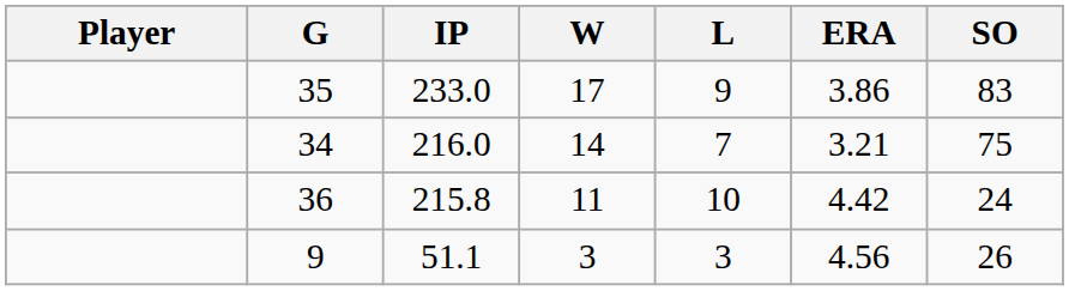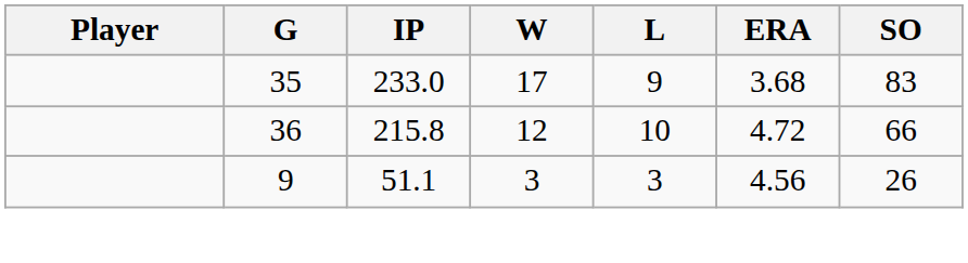35 | ERA: 3.86 -> 3.68
- row: 34 | 216.0 | 14 | 7 | 3.21 | 75
36 | W: 11 -> 12
36 | ERA: 4.42 -> 4.72
36 | SO: 24 -> 66
